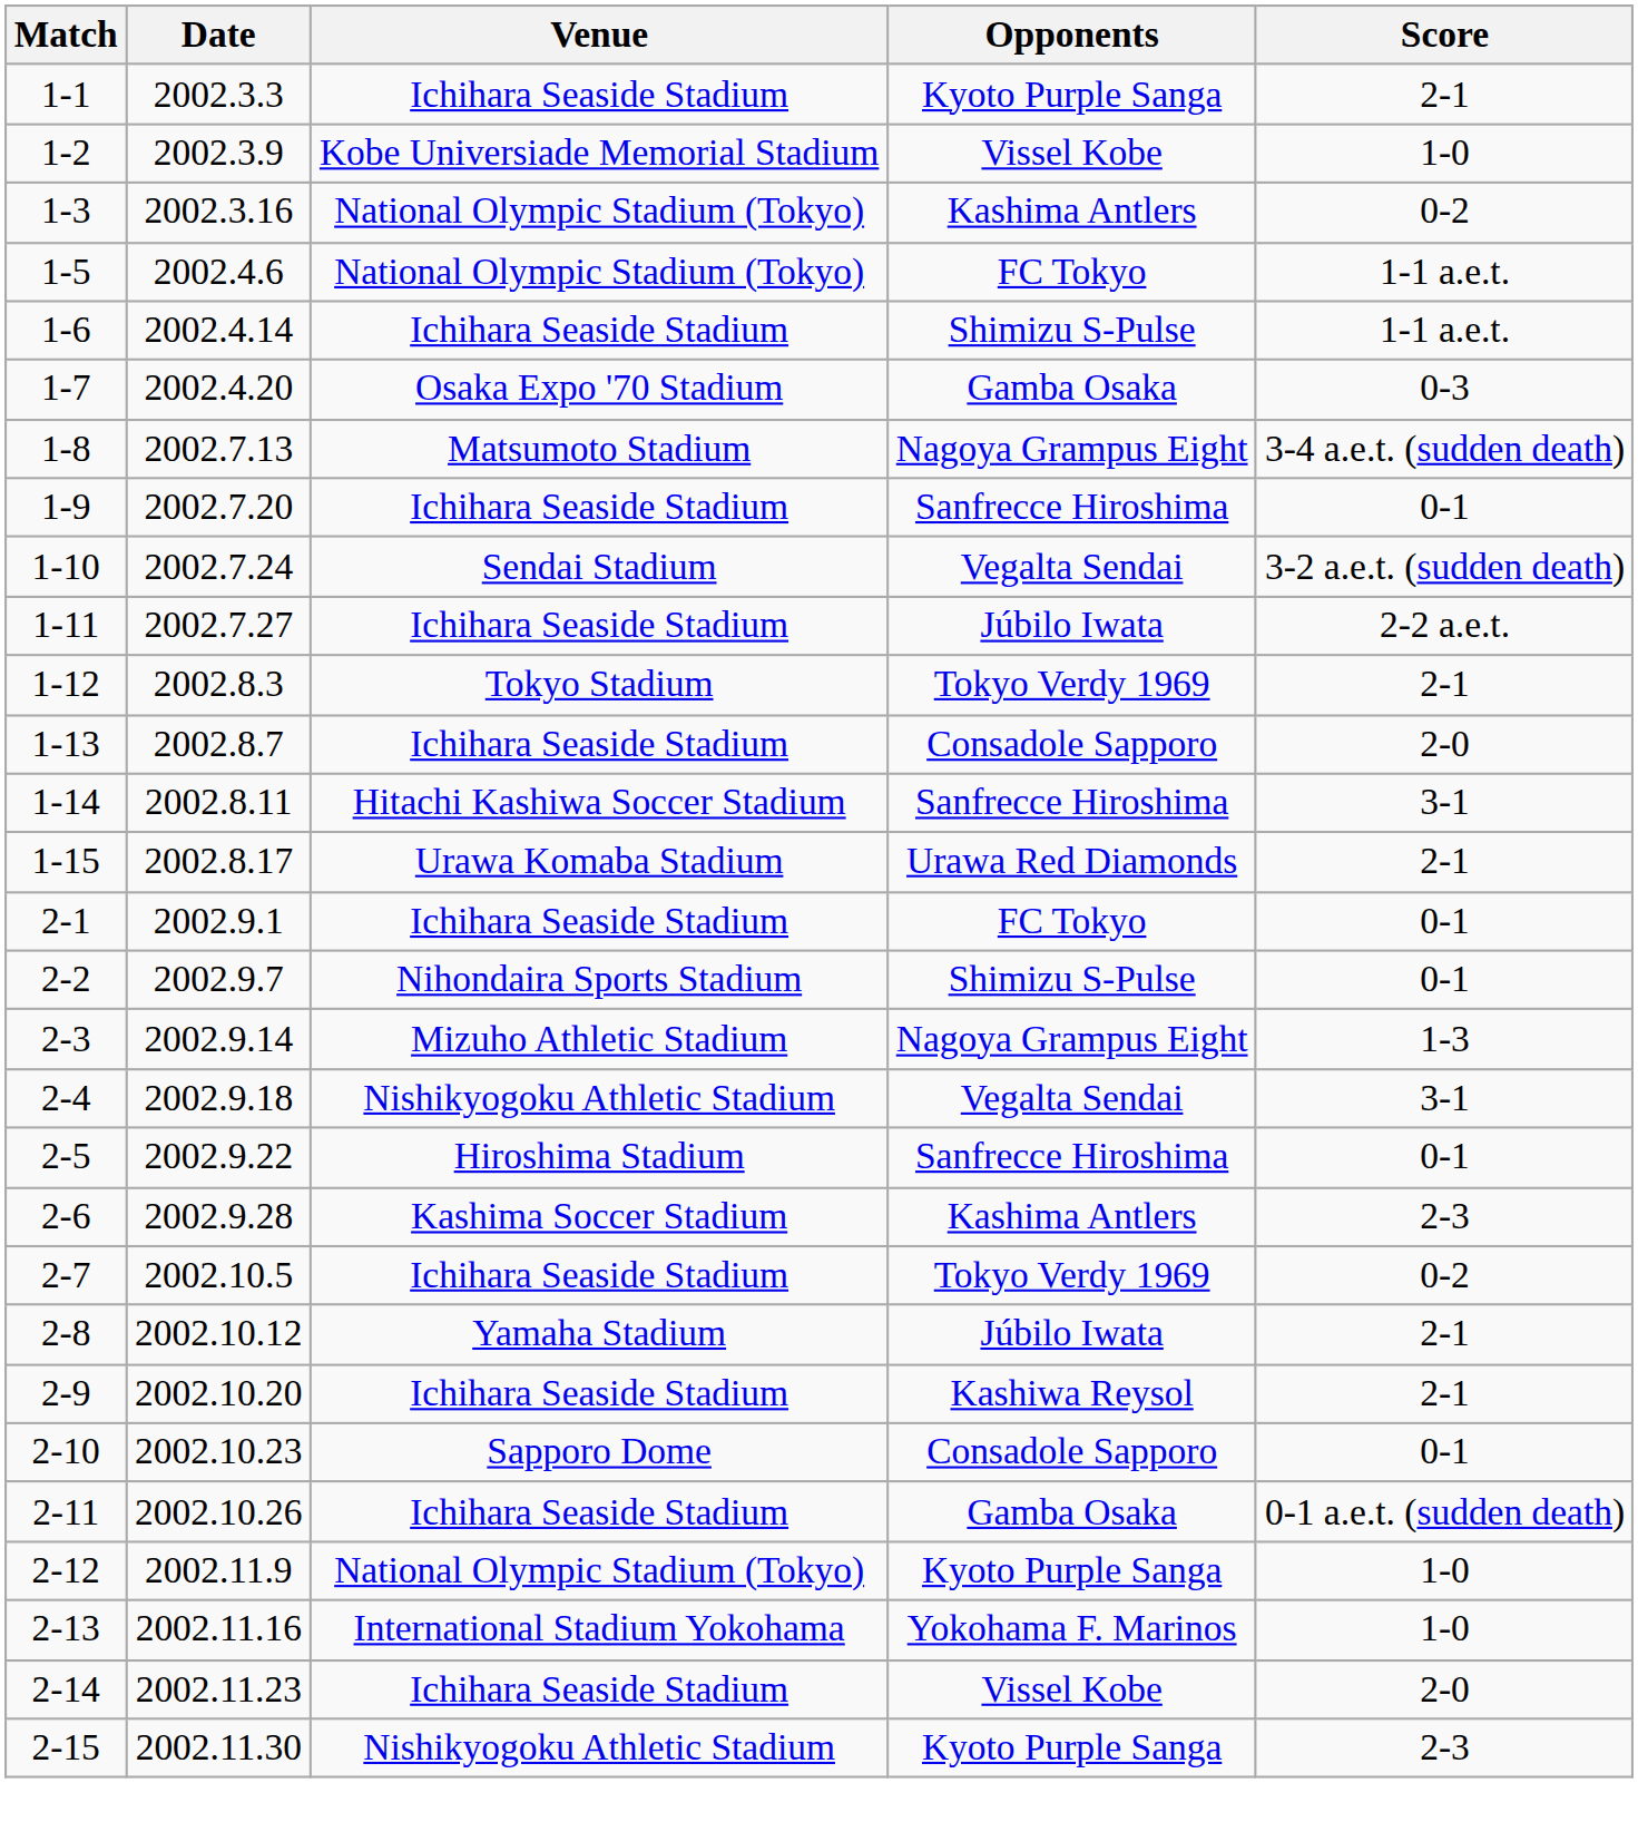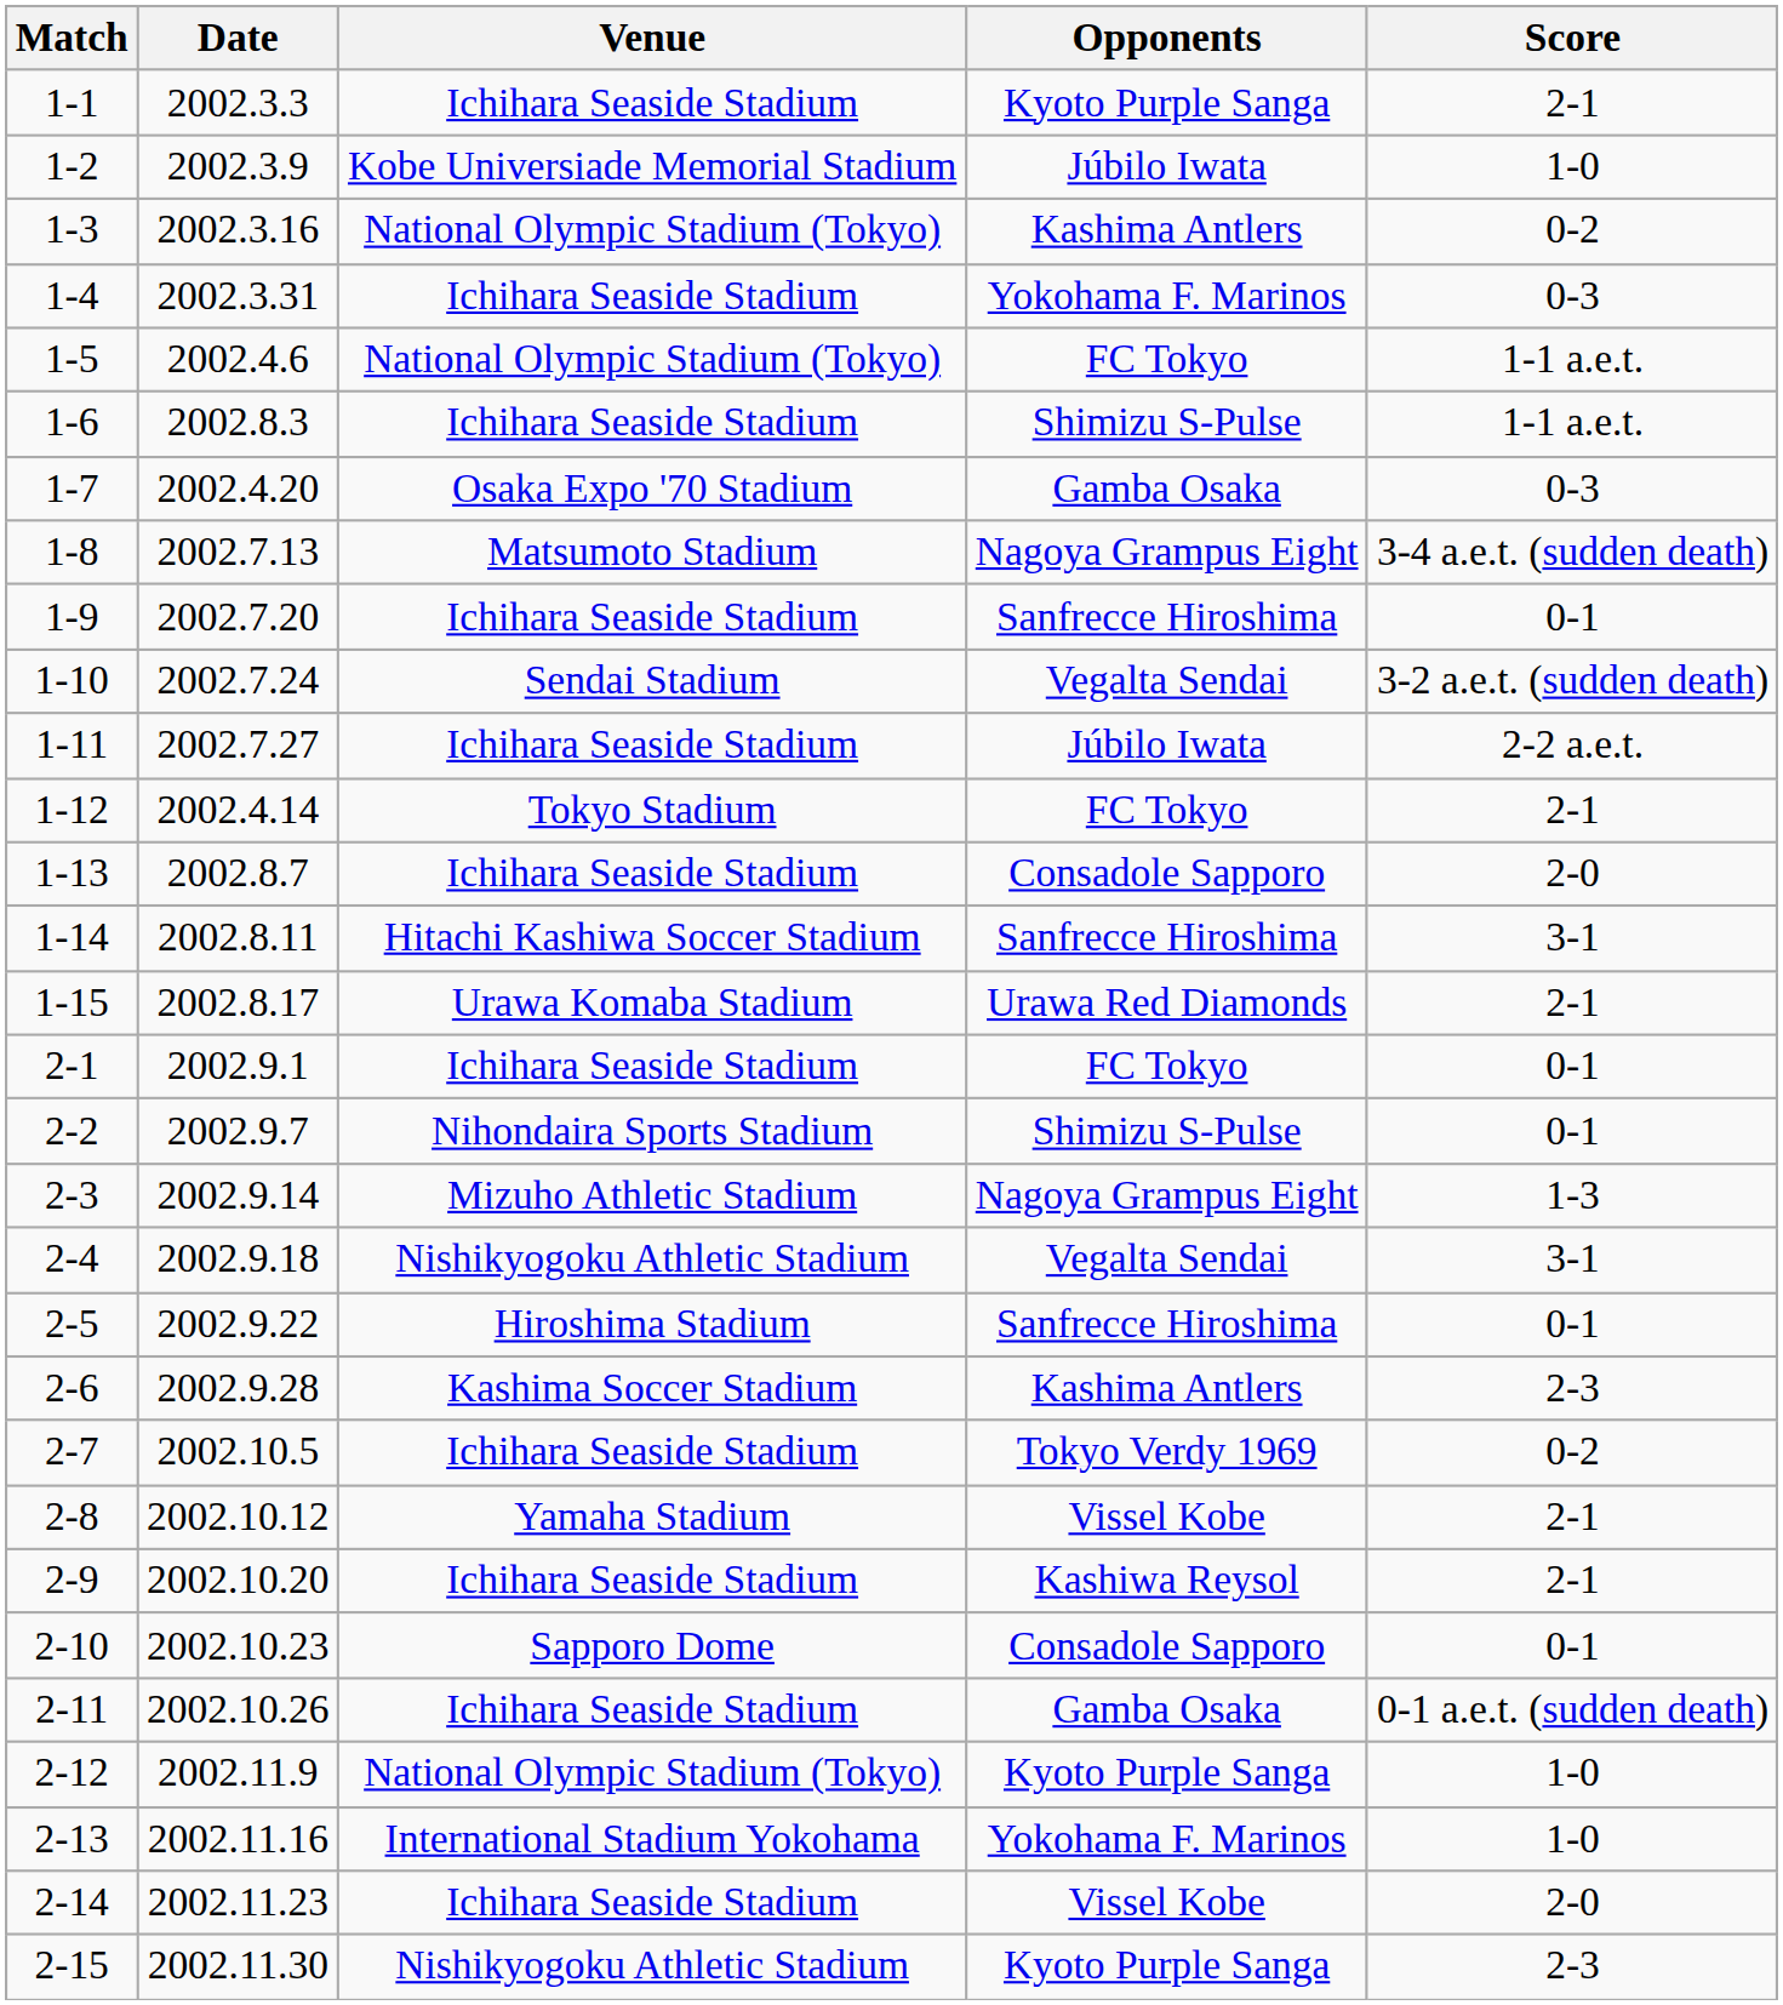1-2 | Opponents: Vissel Kobe -> Júbilo Iwata
+ row: 1-4 | 2002.3.31 | Ichihara Seaside Stadium | Yokohama F. Marinos | 0-3
1-6 | Date: 2002.4.14 -> 2002.8.3
1-12 | Date: 2002.8.3 -> 2002.4.14
1-12 | Opponents: Tokyo Verdy 1969 -> FC Tokyo
2-8 | Opponents: Júbilo Iwata -> Vissel Kobe
